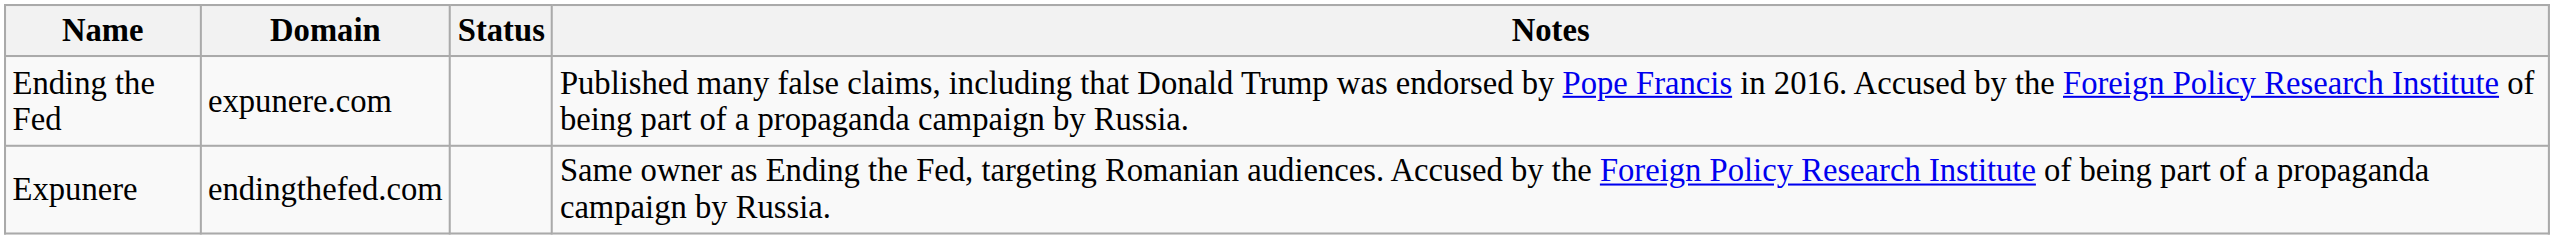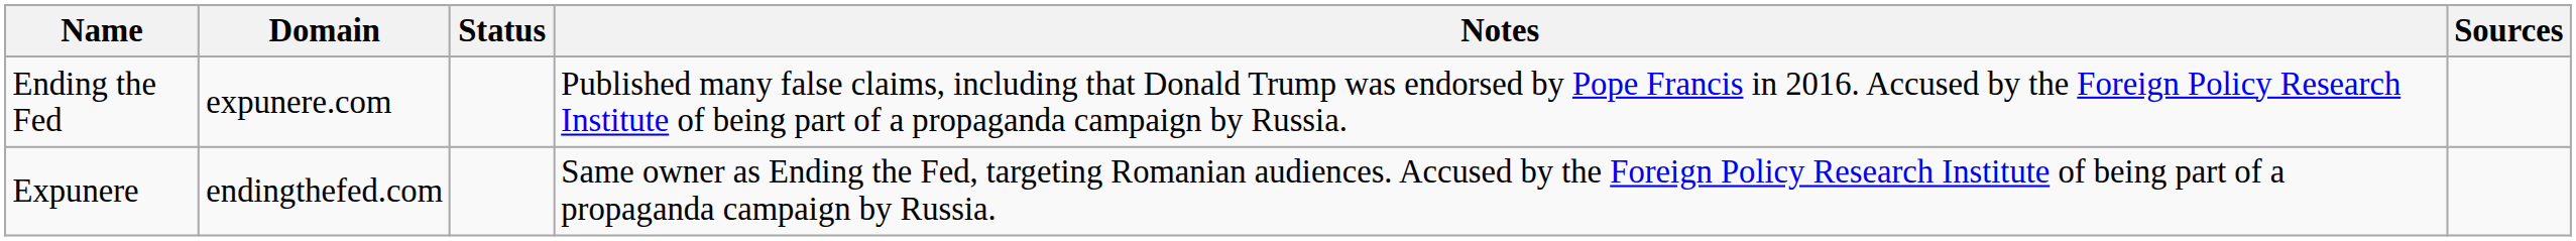+ column: Sources
